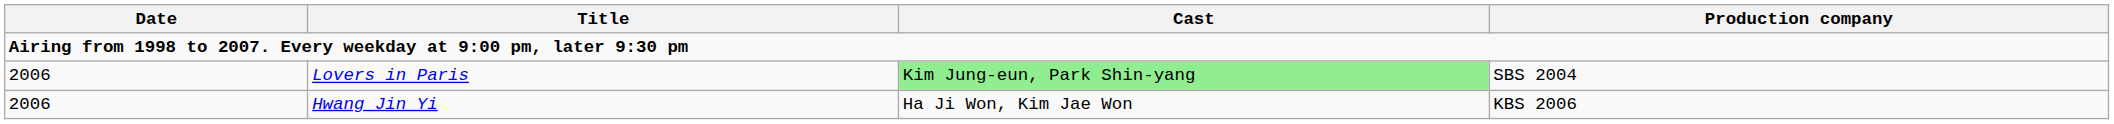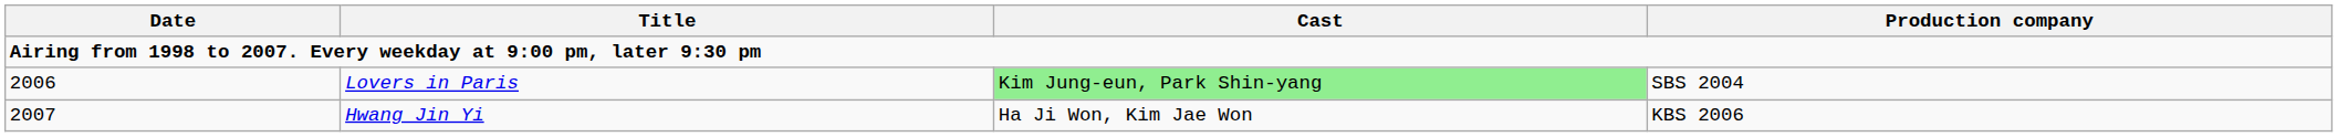Hwang Jin Yi | Date: 2006 -> 2007
